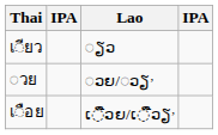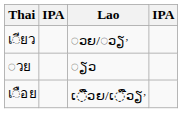เ◌ียว | Lao: ◌ຽວ -> ◌ວຍ/◌ວຽ,
◌วย | Lao: ◌ວຍ/◌ວຽ, -> ◌ຽວ
